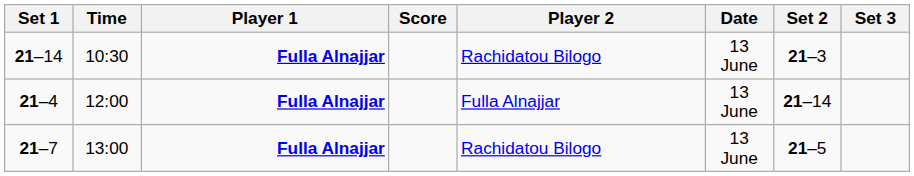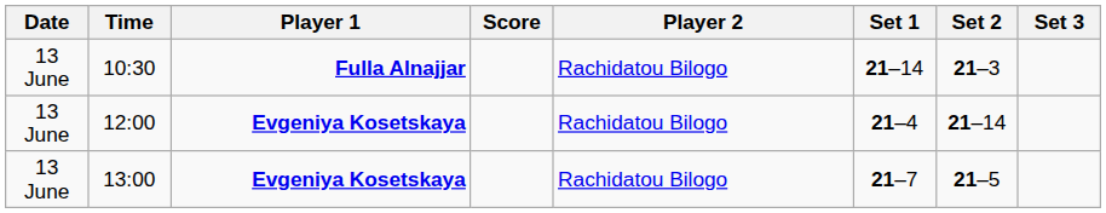columns swapped: Date <-> Set 1
12:00 | Player 1: Fulla Alnajjar -> Evgeniya Kosetskaya
12:00 | Player 2: Fulla Alnajjar -> Rachidatou Bilogo
13:00 | Player 1: Fulla Alnajjar -> Evgeniya Kosetskaya
